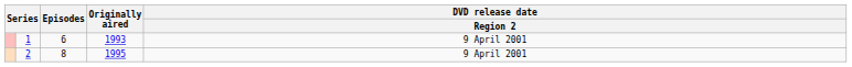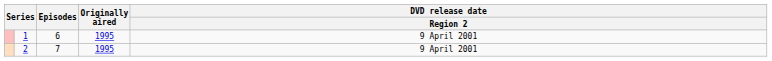1 | Originally aired: 1993 -> 1995
2 | Episodes: 8 -> 7
